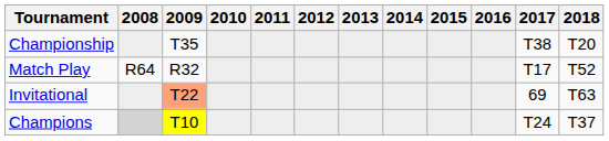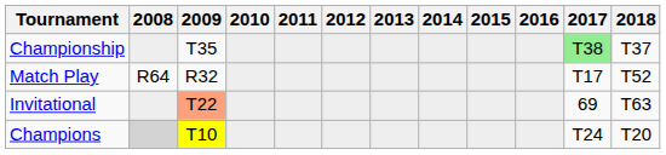Championship | 2017: no background -> lightgreen background
Championship | 2018: T20 -> T37
Champions | 2018: T37 -> T20
